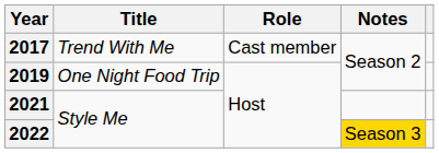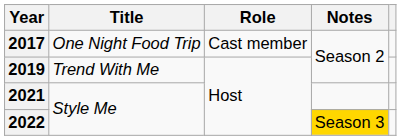2017 | Title: Trend With Me -> One Night Food Trip
2019 | Title: One Night Food Trip -> Trend With Me
